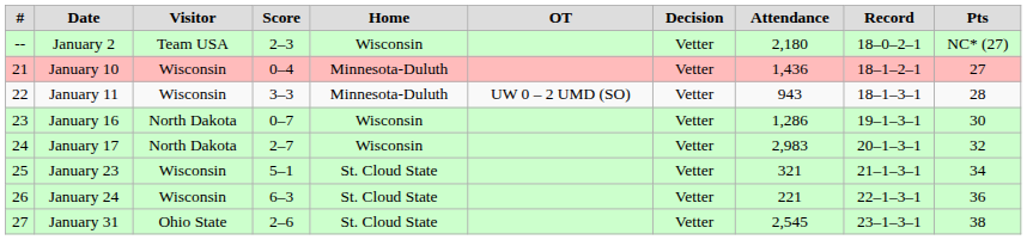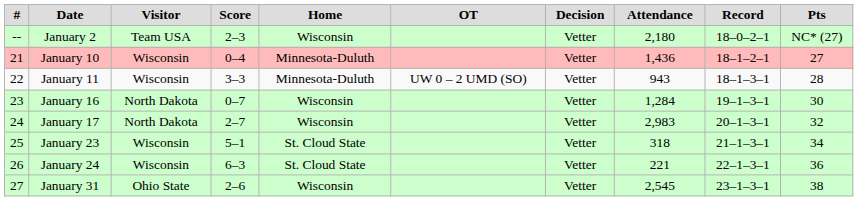January 16 | Attendance: 1,286 -> 1,284
January 23 | Attendance: 321 -> 318
January 31 | Home: St. Cloud State -> Wisconsin
